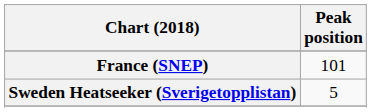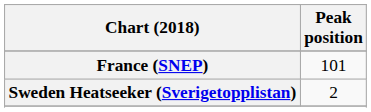Sweden Heatseeker (Sverigetopplistan) | Peak position: 5 -> 2
